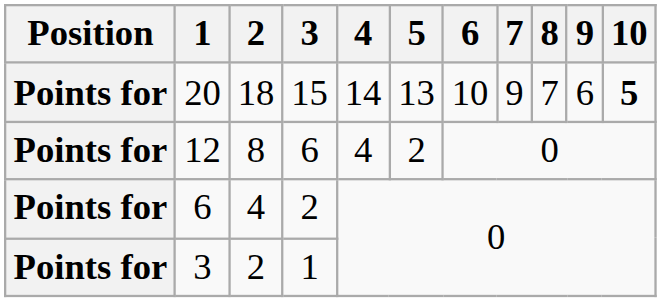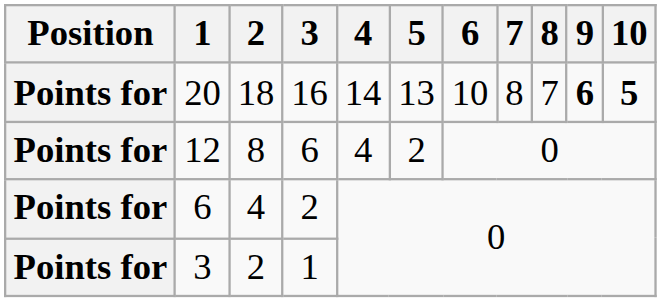20 | 3: 15 -> 16
20 | 7: 9 -> 8
20 | 9: normal -> bold
